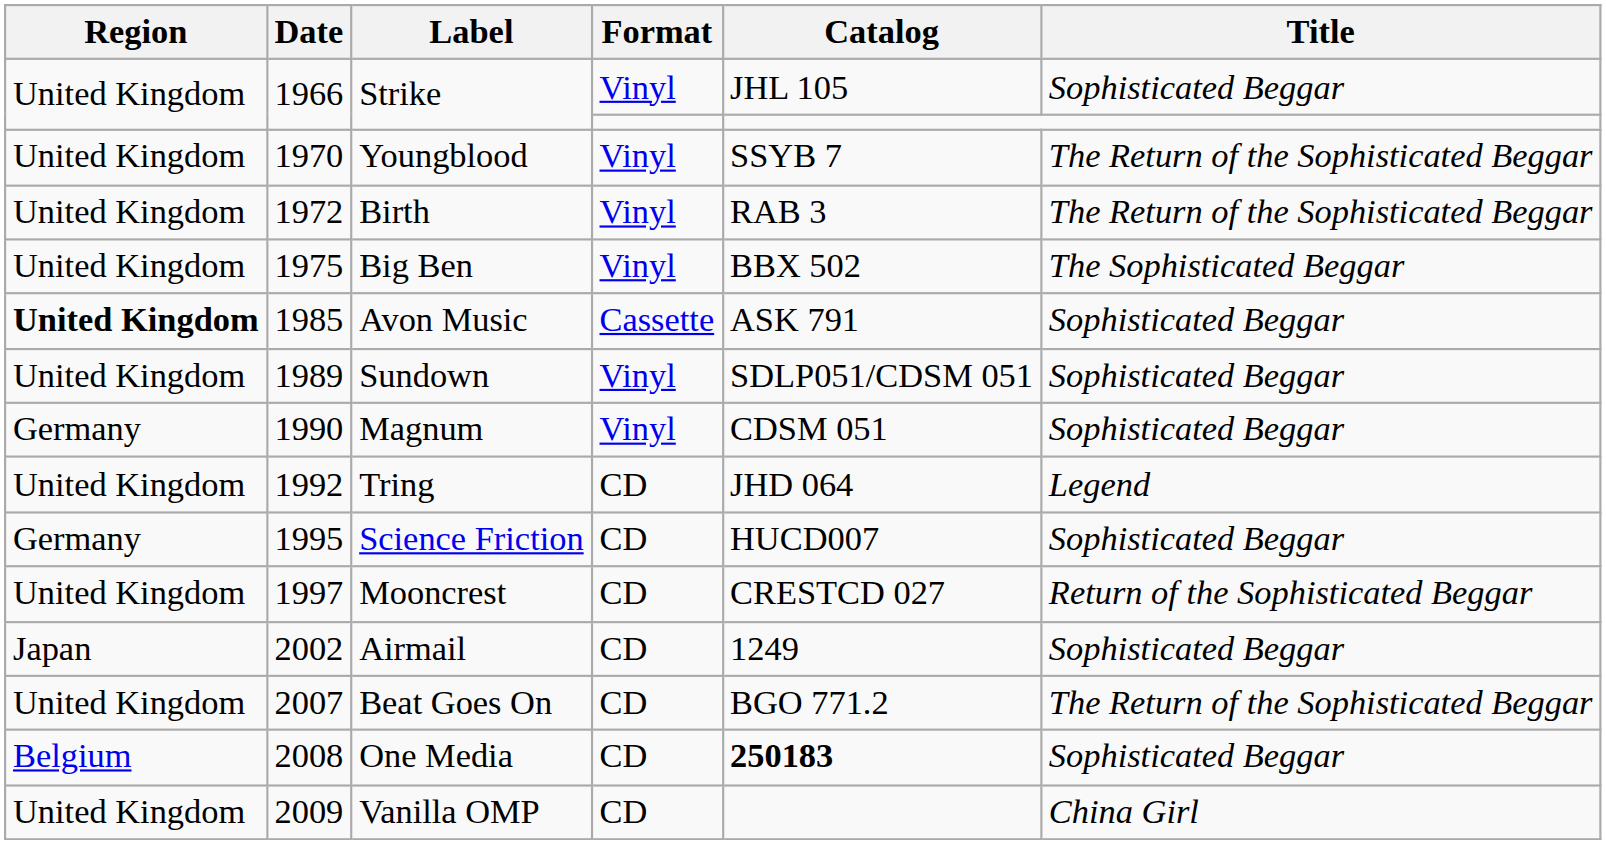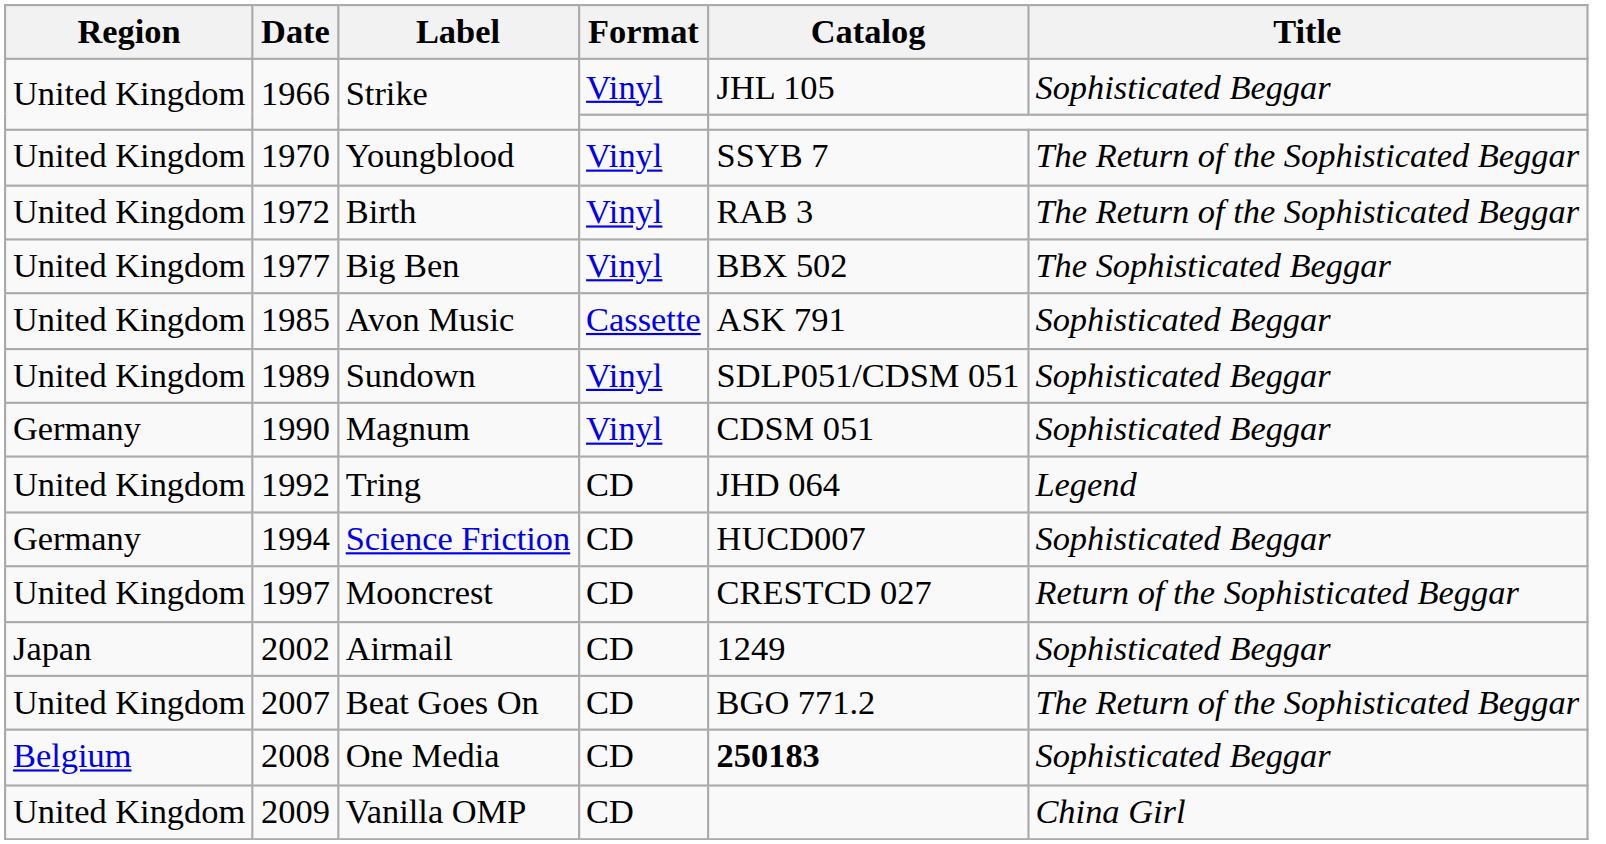Big Ben | Date: 1975 -> 1977
Avon Music | Region: bold -> normal
Science Friction | Date: 1995 -> 1994
